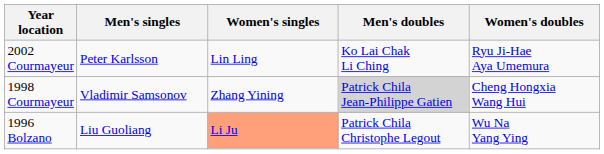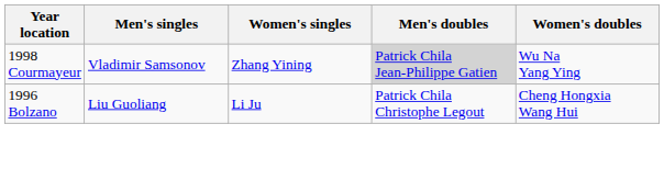- row: 2002 Courmayeur | Peter Karlsson | Lin Ling | Ko Lai Chak Li Ching | Ryu Ji-Hae Aya Umemura
1998 Courmayeur | Women's doubles: Cheng Hongxia Wang Hui -> Wu Na Yang Ying
1996 Bolzano | Women's singles: lightsalmon background -> no background
1996 Bolzano | Women's doubles: Wu Na Yang Ying -> Cheng Hongxia Wang Hui
